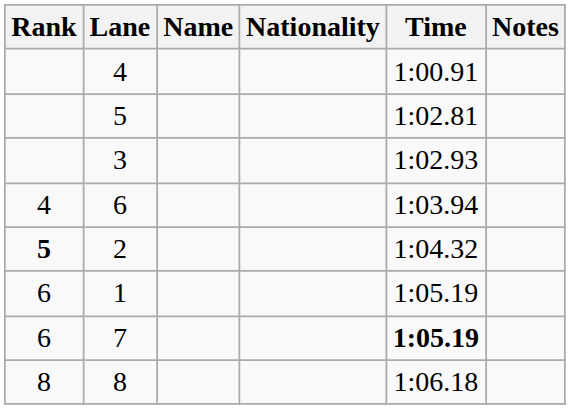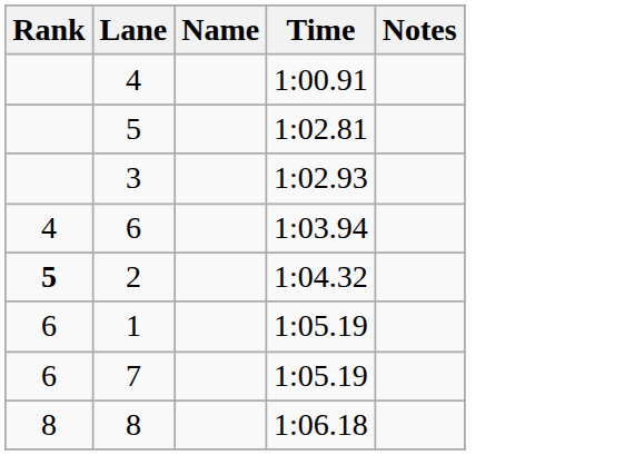- column: Nationality
7 | Time: bold -> normal
